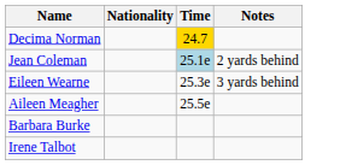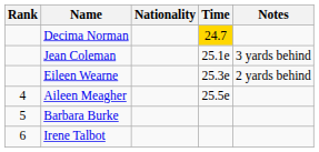+ column: Rank | 4 | 5 | 6
Jean Coleman | Time: lightblue background -> no background
Jean Coleman | Notes: 2 yards behind -> 3 yards behind
Eileen Wearne | Notes: 3 yards behind -> 2 yards behind
